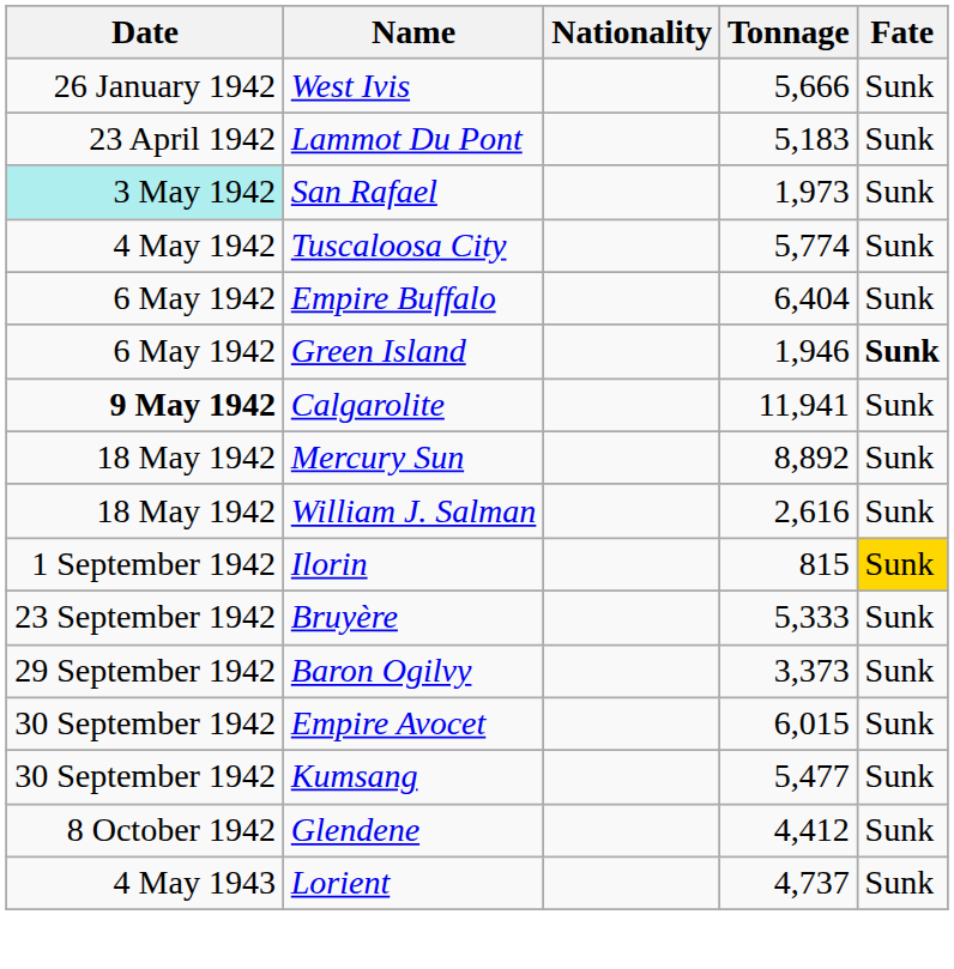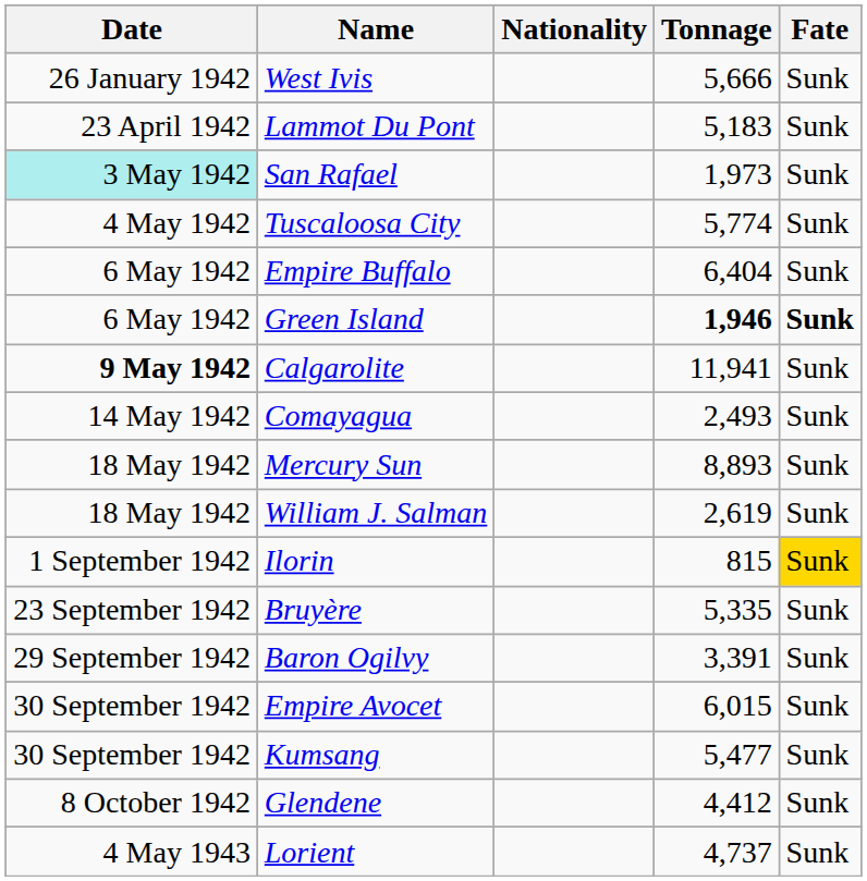Green Island | Tonnage: normal -> bold
+ row: 14 May 1942 | Comayagua | 2,493 | Sunk
Mercury Sun | Tonnage: 8,892 -> 8,893
William J. Salman | Tonnage: 2,616 -> 2,619
Bruyère | Tonnage: 5,333 -> 5,335
Baron Ogilvy | Tonnage: 3,373 -> 3,391
